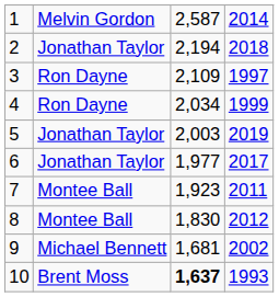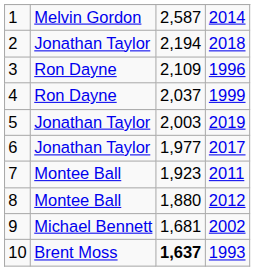3 | column 4: 1997 -> 1996
4 | column 3: 2,034 -> 2,037
8 | column 3: 1,830 -> 1,880
